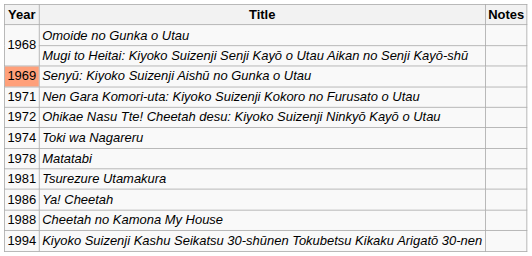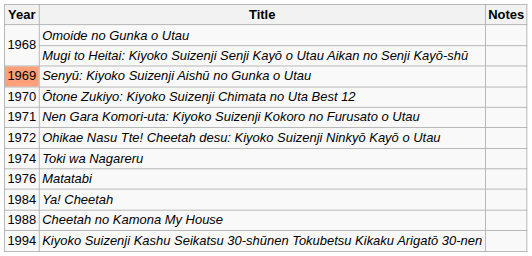+ row: 1970 | Ōtone Zukiyo: Kiyoko Suizenji Chimata no Uta Best 12
Matatabi | Year: 1978 -> 1976
- row: 1981 | Tsurezure Utamakura
Ya! Cheetah | Year: 1986 -> 1984
